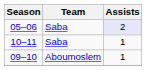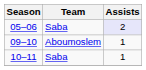rows swapped: 09–10 <-> 10–11
